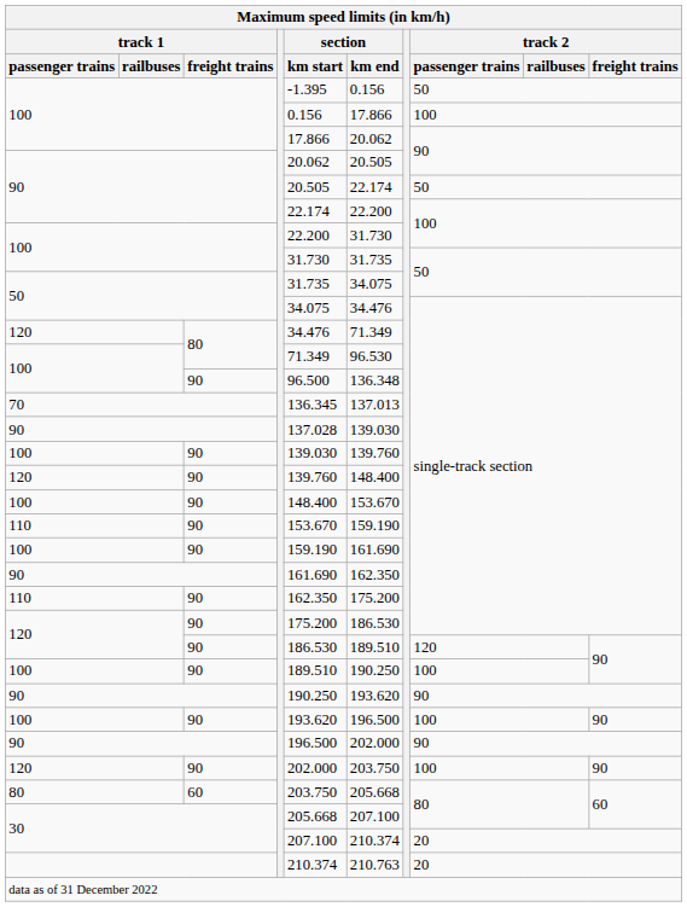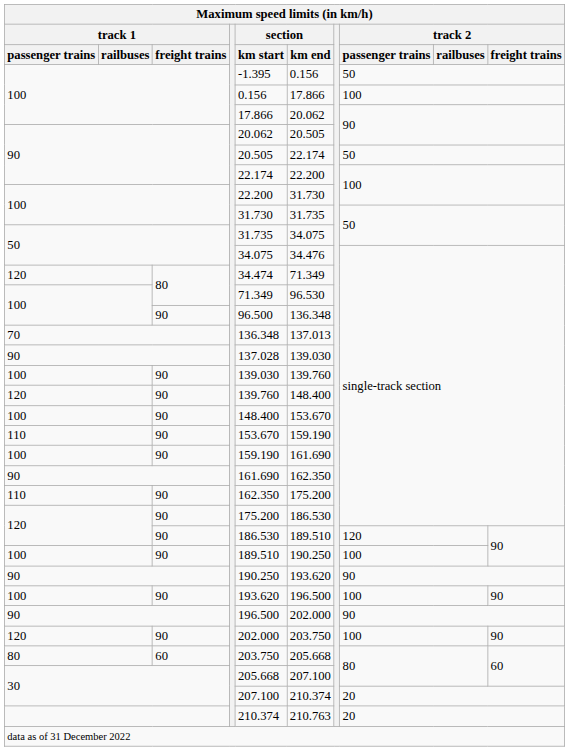120 / 80 | section / km start: 34.476 -> 34.474
70 | section / km start: 136.345 -> 136.348
